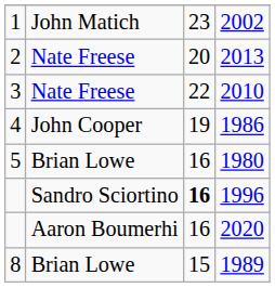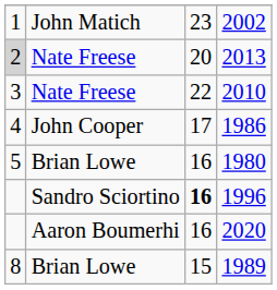2013 | column 1: no background -> lightgrey background
1986 | column 3: 19 -> 17
